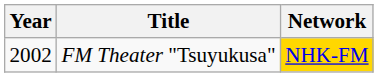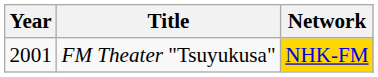FM Theater "Tsuyukusa" | Year: 2002 -> 2001
